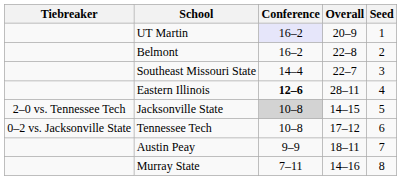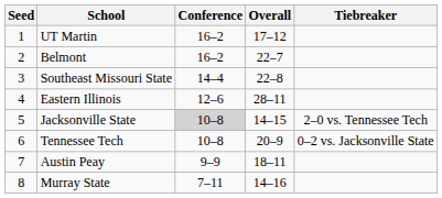columns swapped: Seed <-> Tiebreaker
UT Martin | Conference: lavender background -> no background
UT Martin | Overall: 20–9 -> 17–12
Belmont | Overall: 22–8 -> 22–7
Southeast Missouri State | Overall: 22–7 -> 22–8
Eastern Illinois | Conference: bold -> normal
Tennessee Tech | Overall: 17–12 -> 20–9
